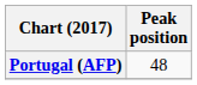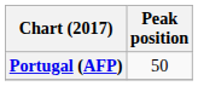Portugal (AFP) | Peak position: 48 -> 50
